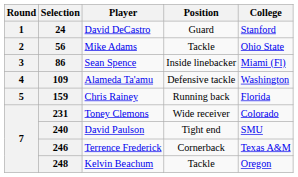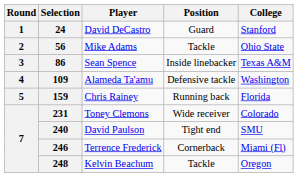86 | College: Miami (Fl) -> Texas A&M
246 | College: Texas A&M -> Miami (Fl)
